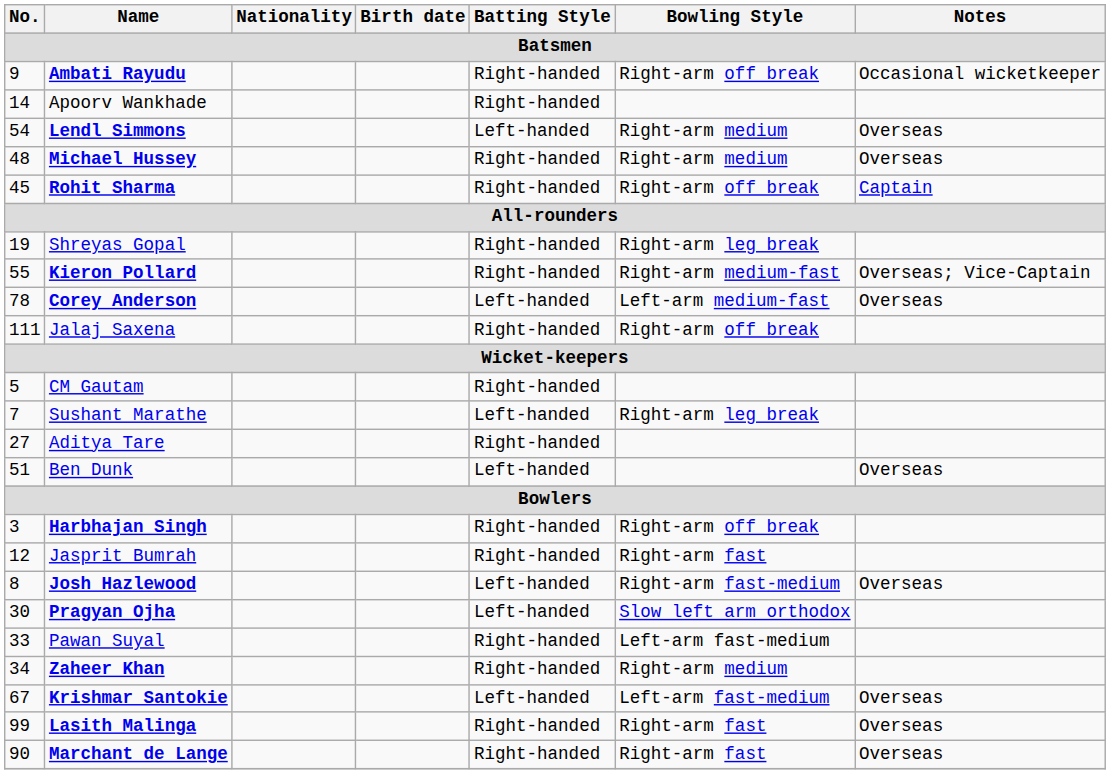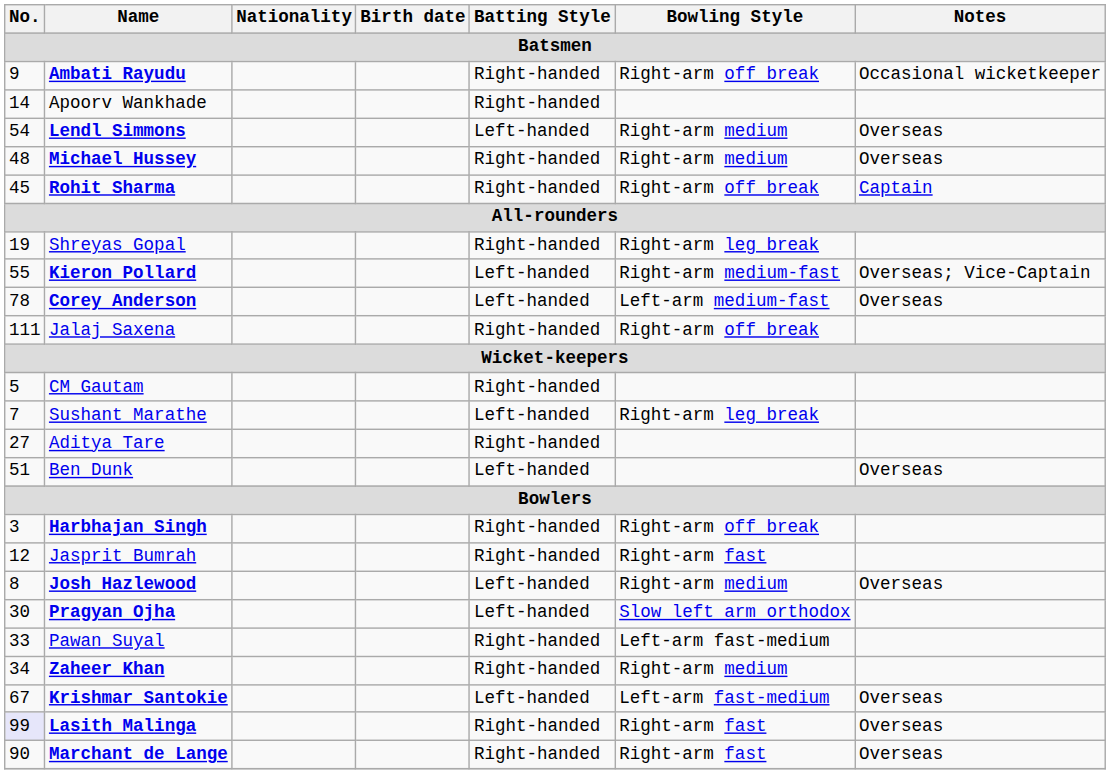Kieron Pollard | Batting Style: Right-handed -> Left-handed
Josh Hazlewood | Bowling Style: Right-arm fast-medium -> Right-arm medium
Lasith Malinga | No.: no background -> lavender background
